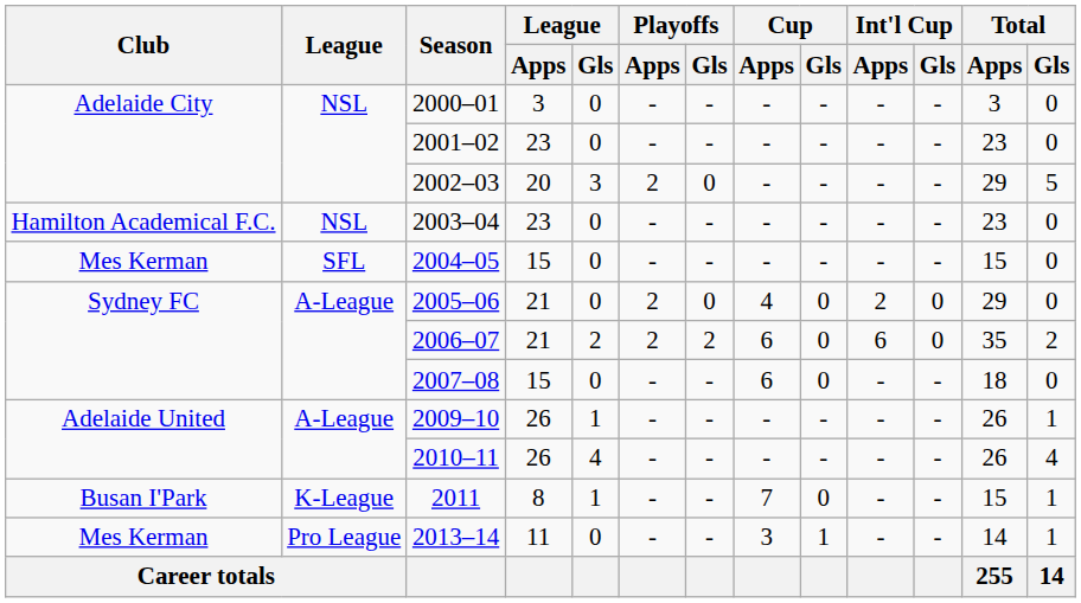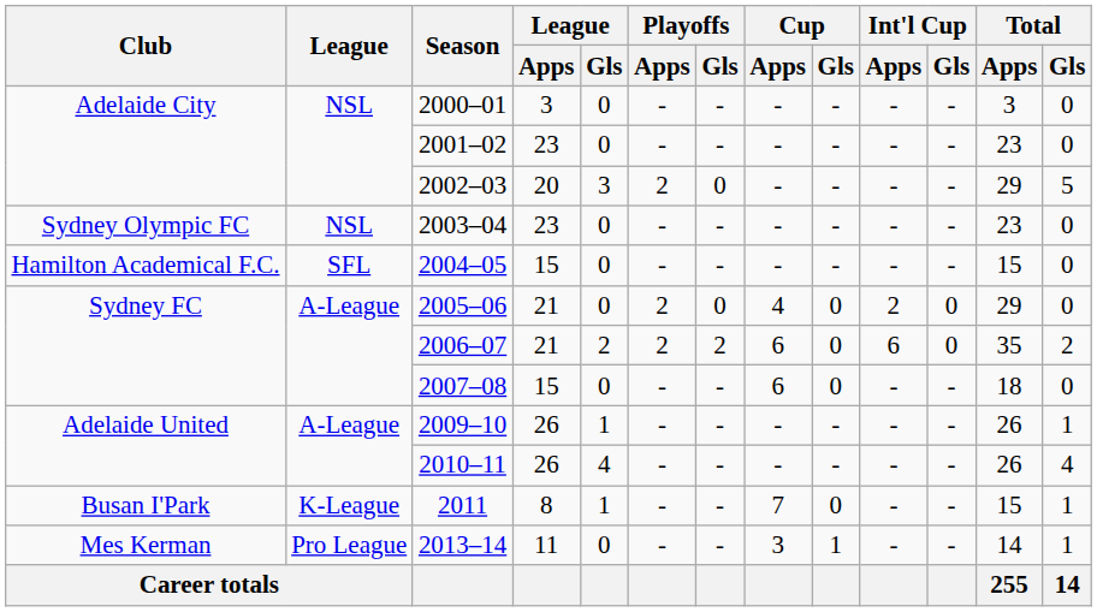2003–04 | Club: Hamilton Academical F.C. -> Sydney Olympic FC
2004–05 | Club: Mes Kerman -> Hamilton Academical F.C.
